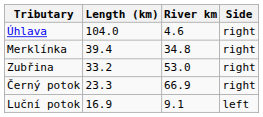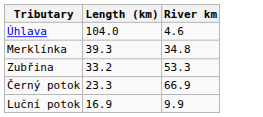- column: Side | right | right | right | right | left
Merklínka | Length (km): 39.4 -> 39.3
Zubřina | River km: 53.0 -> 53.3
Luční potok | River km: 9.1 -> 9.9
